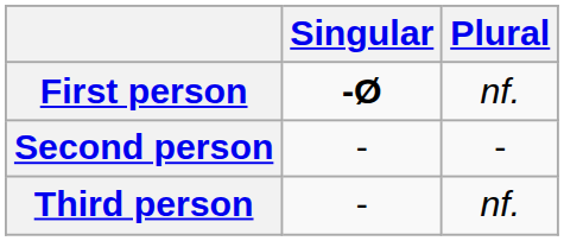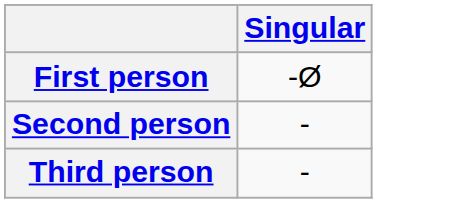- column: Plural | nf. | - | nf.
First person | Singular: bold -> normal
